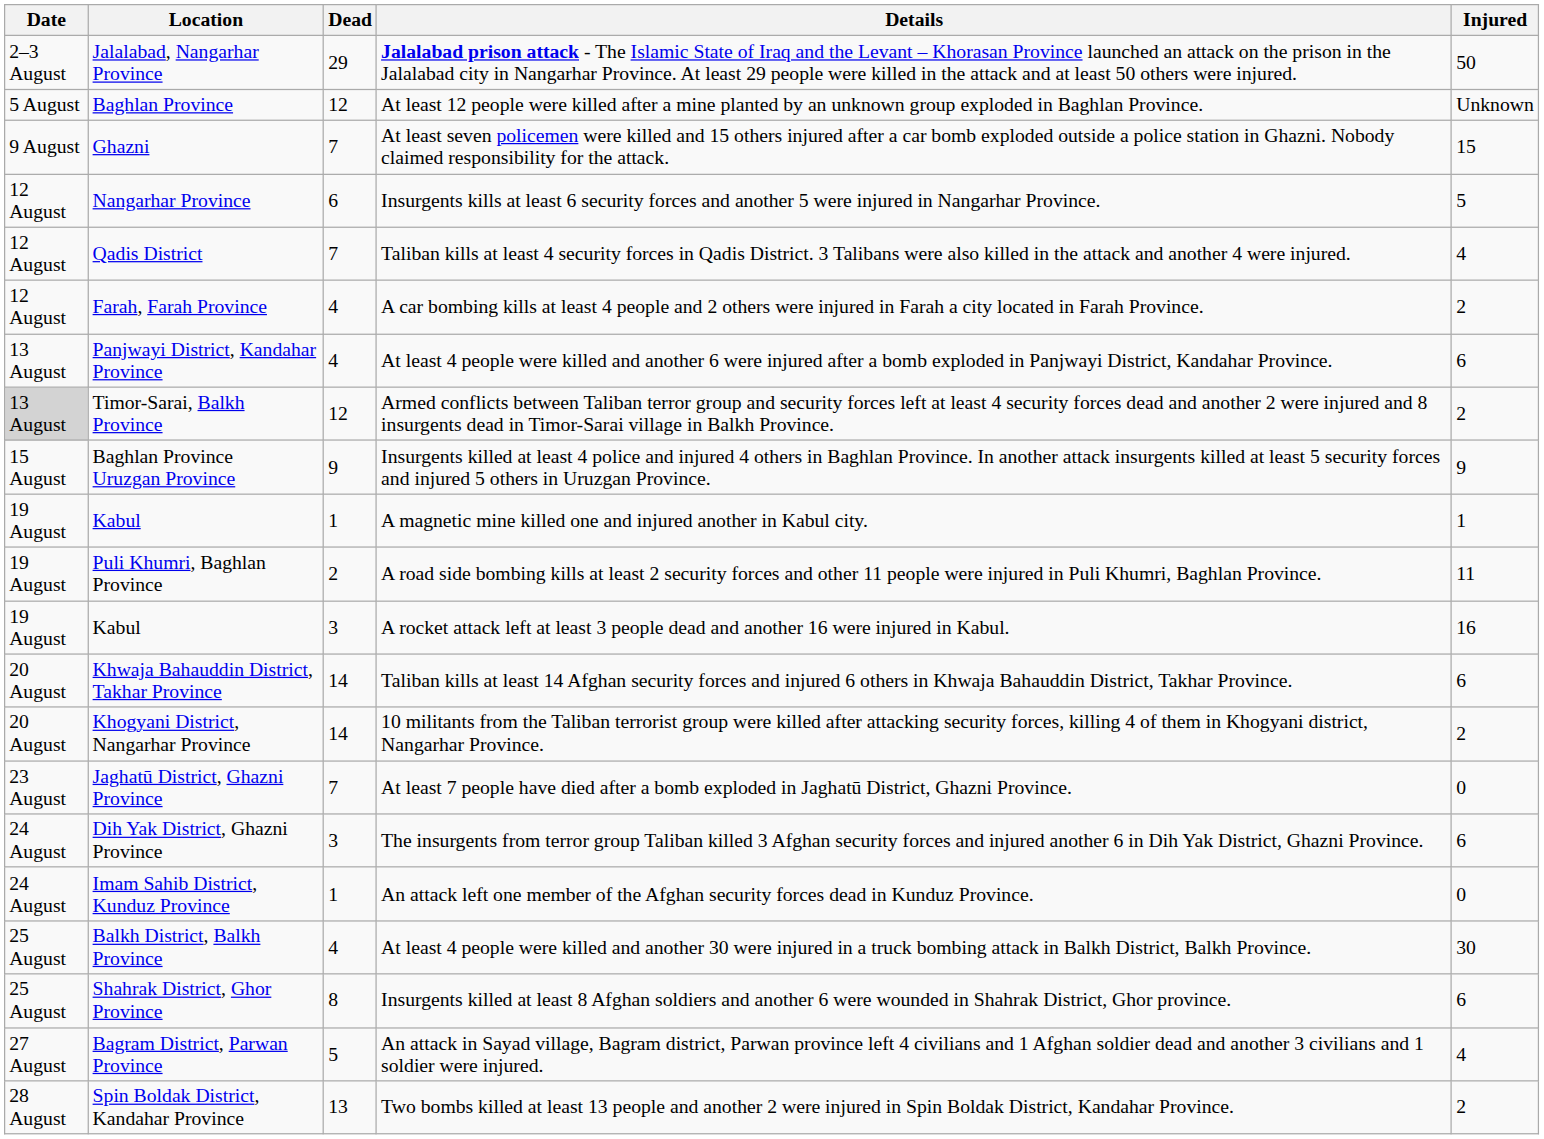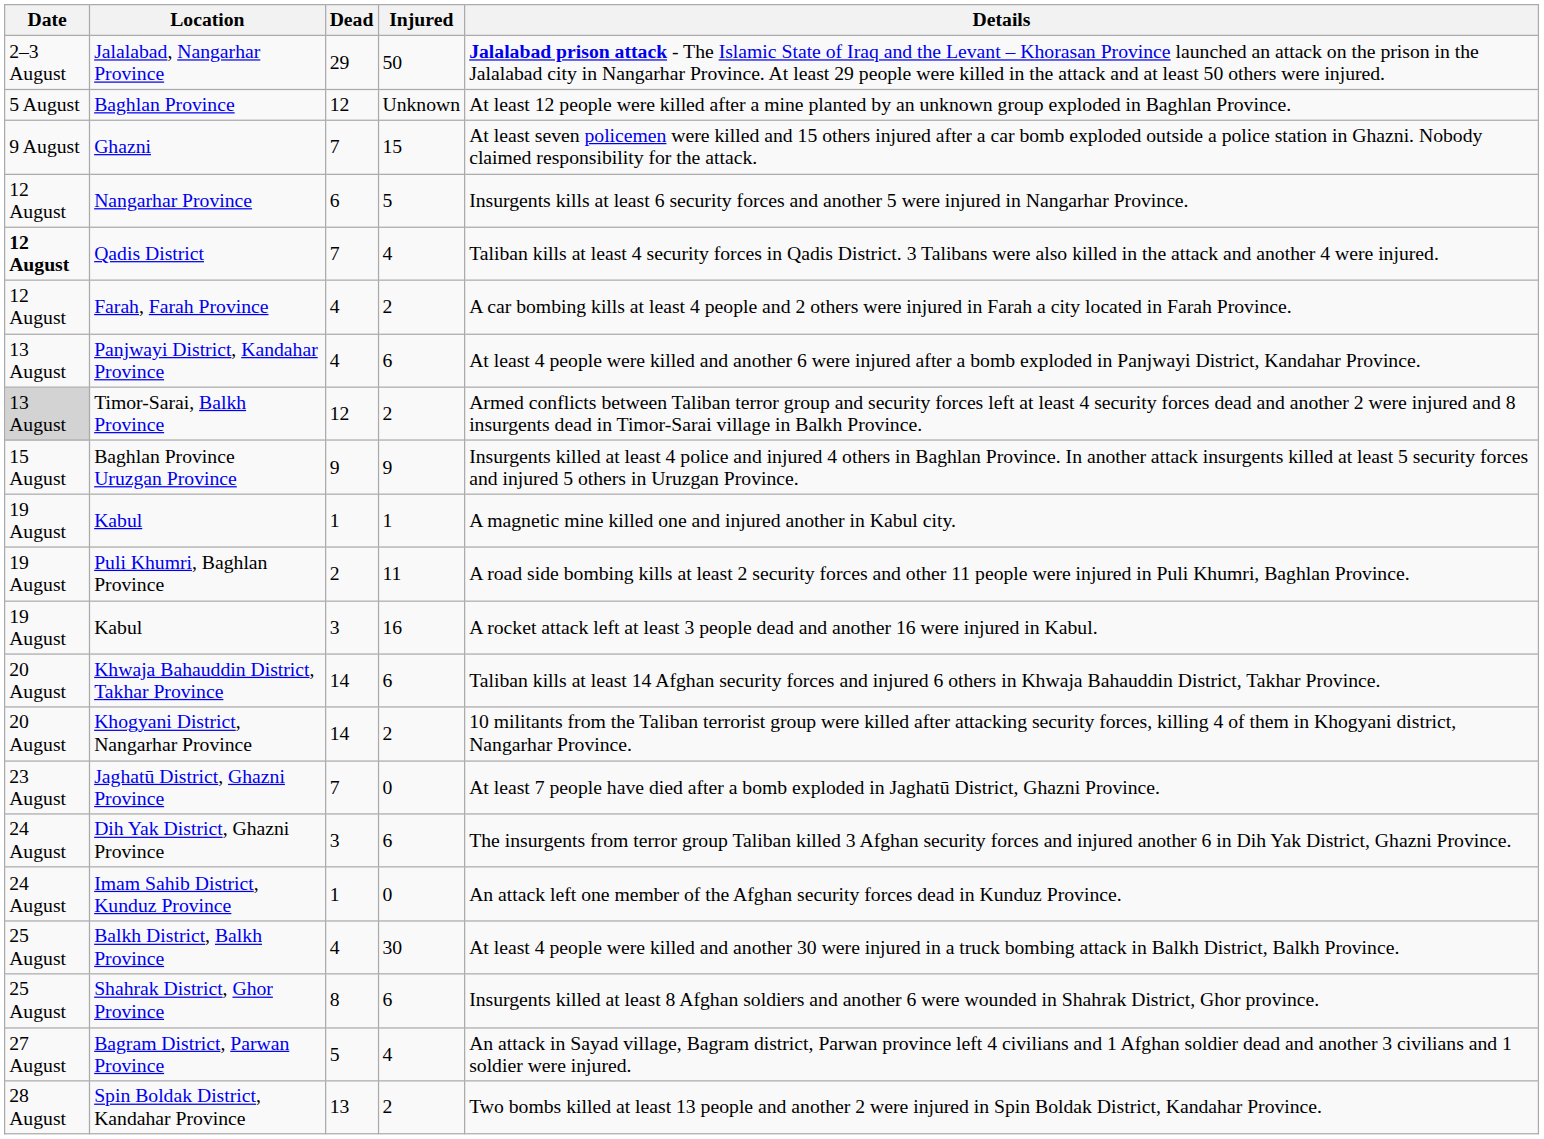columns swapped: Injured <-> Details
Qadis District | Date: normal -> bold
